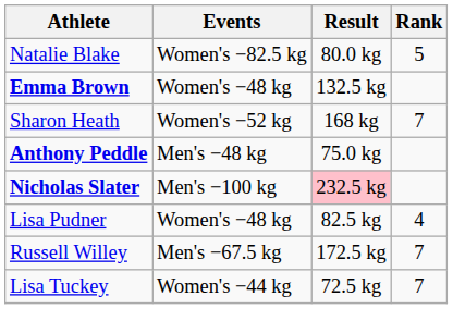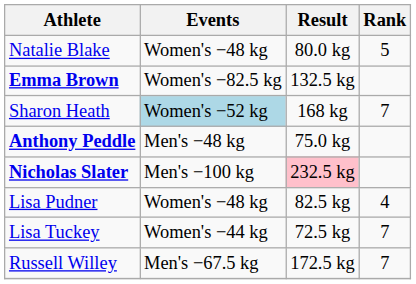Natalie Blake | Events: Women's −82.5 kg -> Women's −48 kg
Emma Brown | Events: Women's −48 kg -> Women's −82.5 kg
Sharon Heath | Events: no background -> lightblue background
rows swapped: Lisa Tuckey <-> Russell Willey
